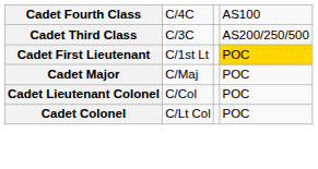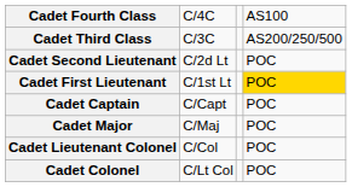+ row: Cadet Second Lieutenant | C/2d Lt | POC
+ row: Cadet Captain | C/Capt | POC
